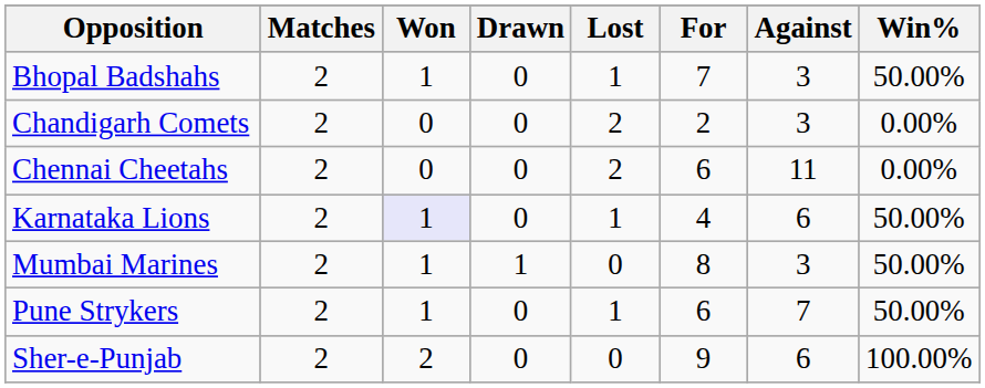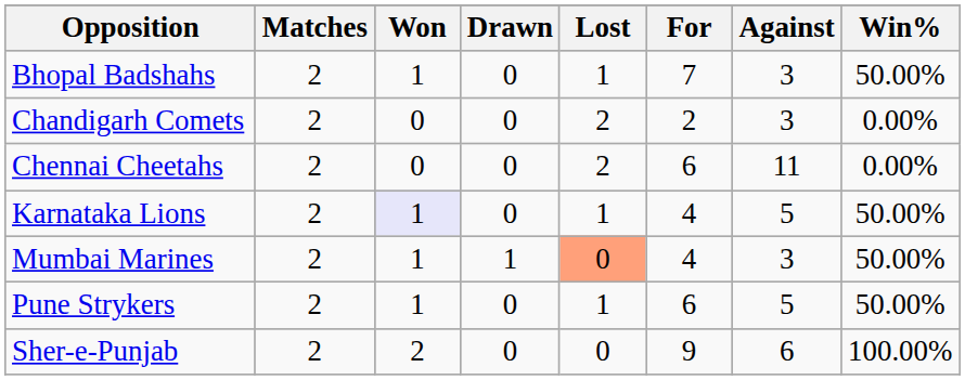Karnataka Lions | Against: 6 -> 5
Mumbai Marines | Lost: no background -> lightsalmon background
Mumbai Marines | For: 8 -> 4
Pune Strykers | Against: 7 -> 5
